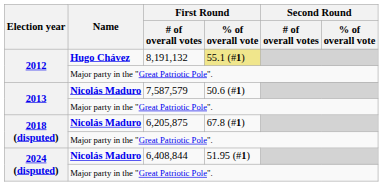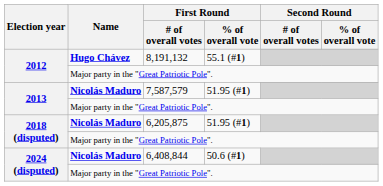8,191,132 | First Round / % of overall vote: khaki background -> no background
7,587,579 | First Round / % of overall vote: 50.6 (#1) -> 51.95 (#1)
6,205,875 | First Round / % of overall vote: 67.8 (#1) -> 51.95 (#1)
6,408,844 | First Round / % of overall vote: 51.95 (#1) -> 50.6 (#1)
